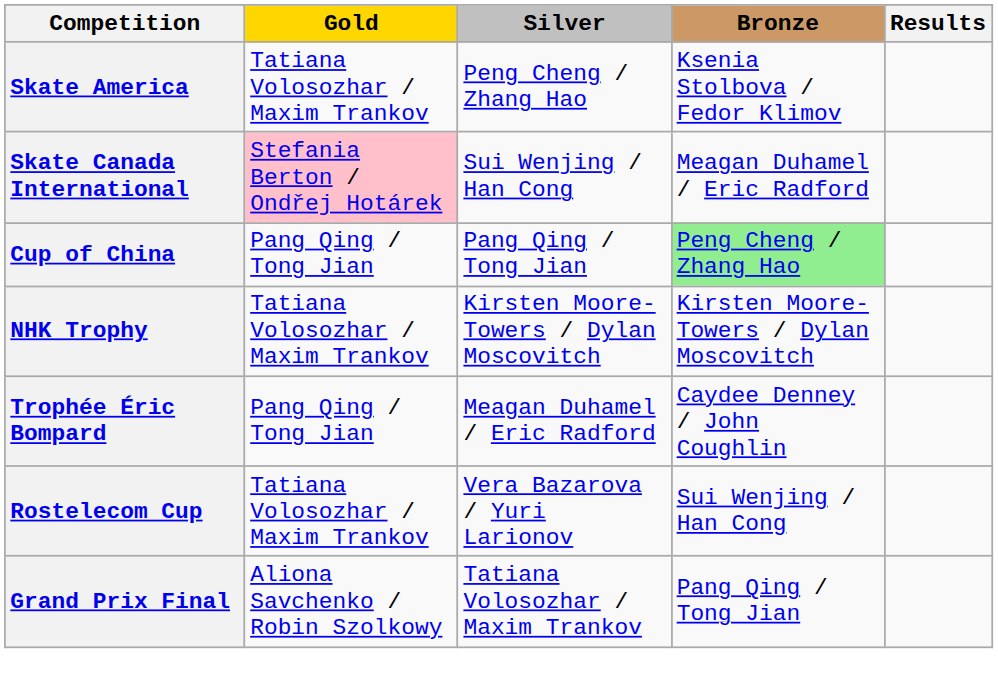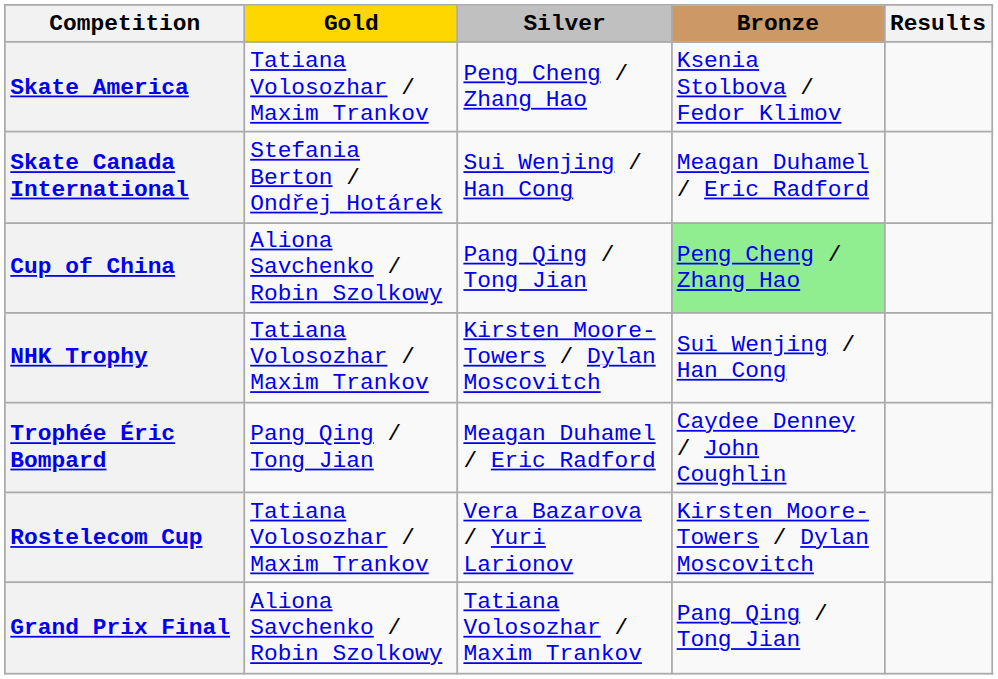Skate Canada International | Gold: pink background -> no background
Cup of China | Gold: Pang Qing / Tong Jian -> Aliona Savchenko / Robin Szolkowy
NHK Trophy | Bronze: Kirsten Moore-Towers / Dylan Moscovitch -> Sui Wenjing / Han Cong
Rostelecom Cup | Bronze: Sui Wenjing / Han Cong -> Kirsten Moore-Towers / Dylan Moscovitch
